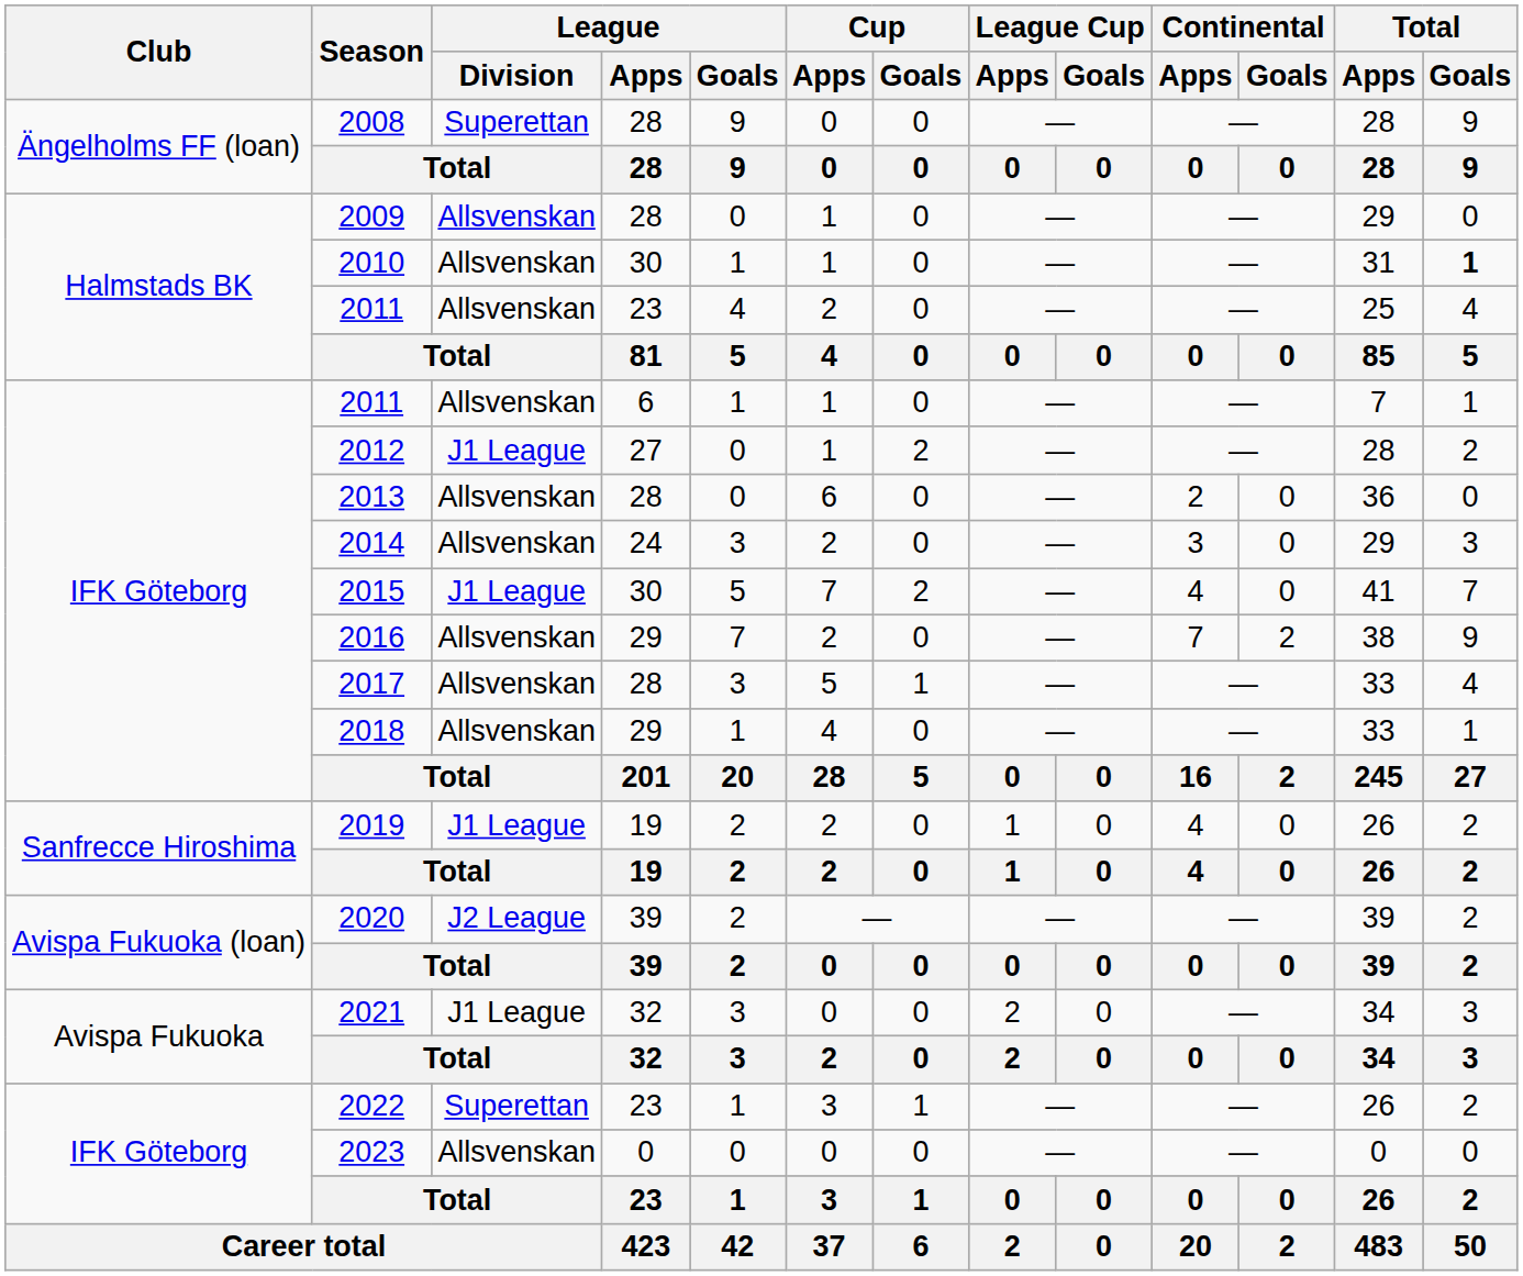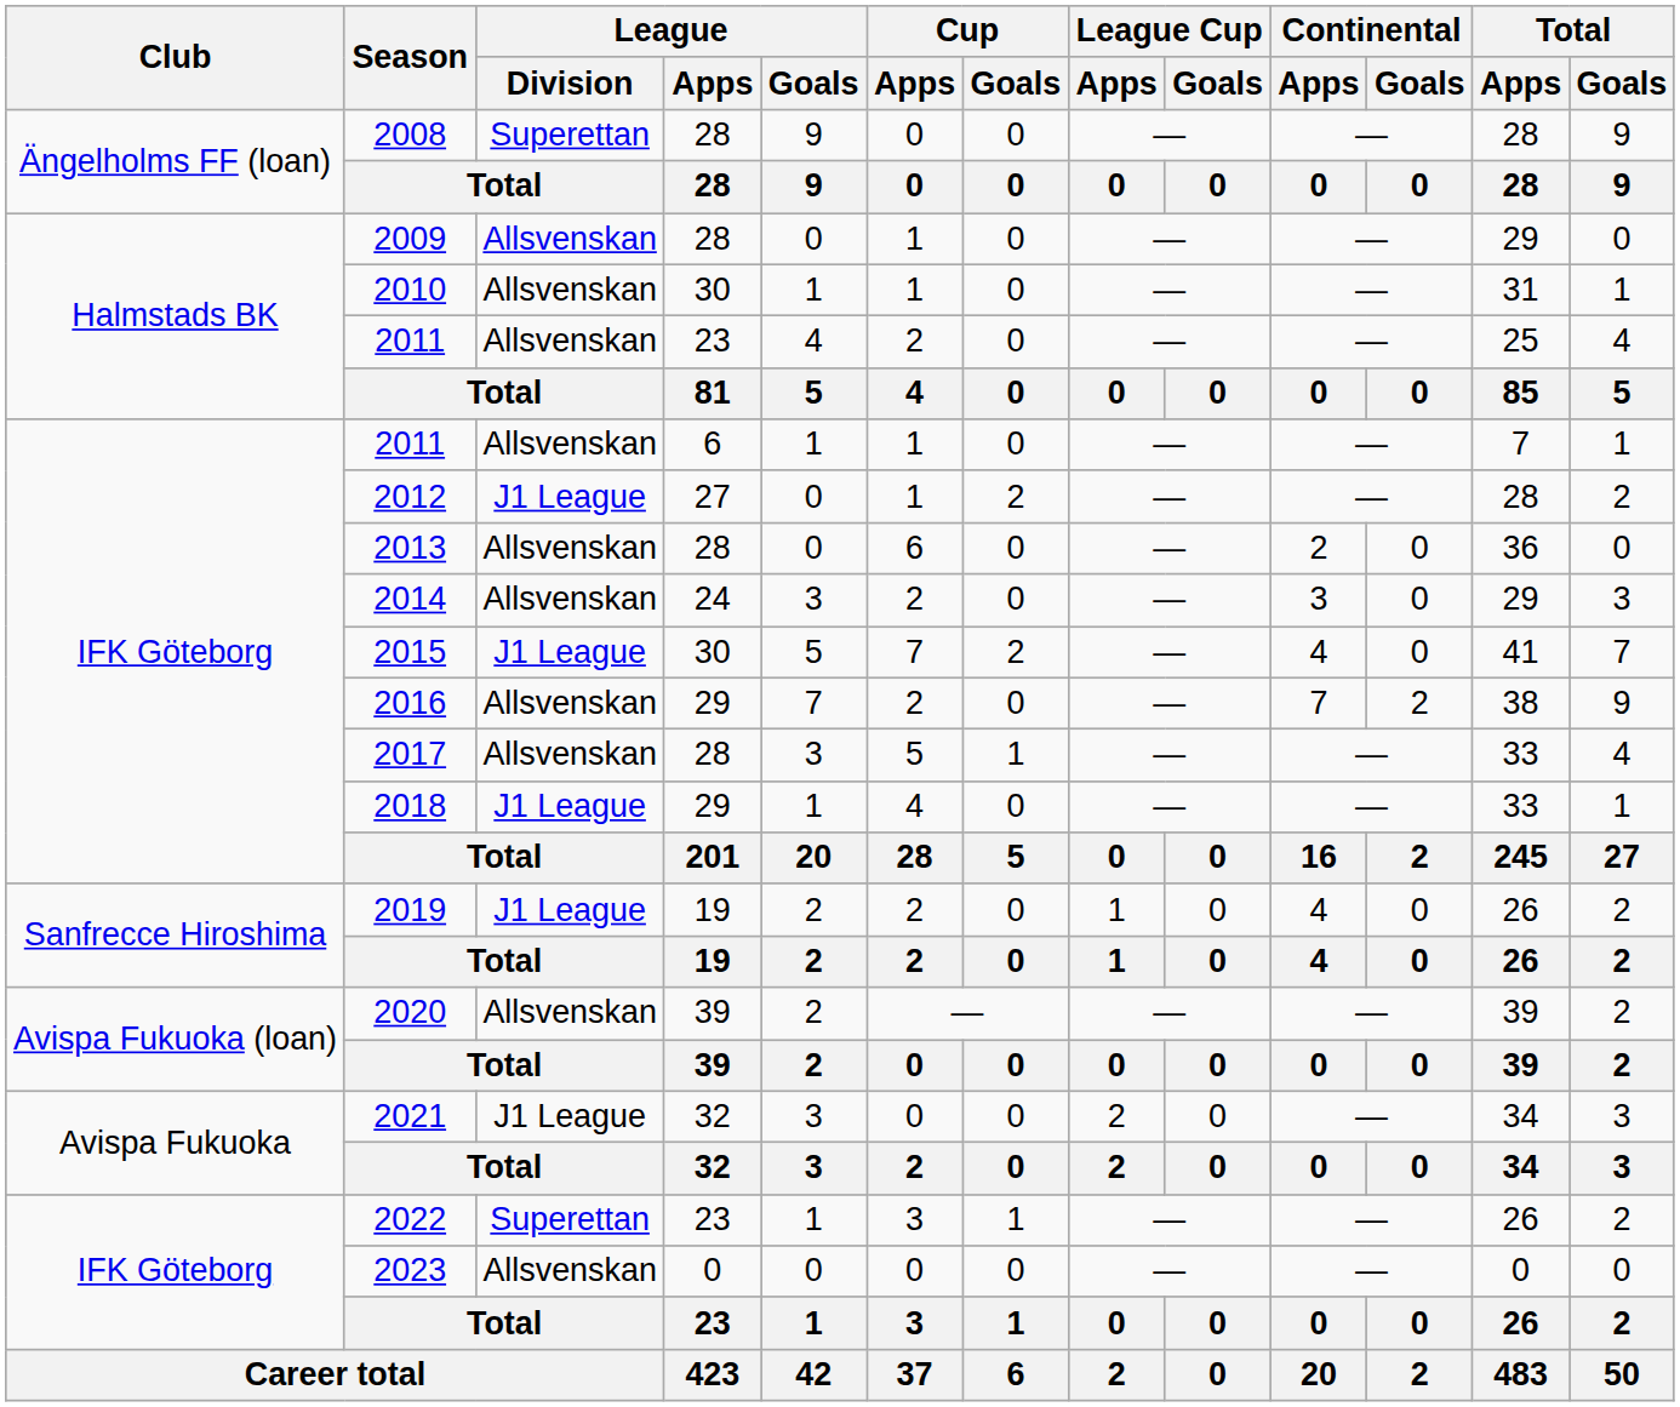2010 | Total / Goals: bold -> normal
2018 | League / Division: Allsvenskan -> J1 League
2020 | League / Division: J2 League -> Allsvenskan
